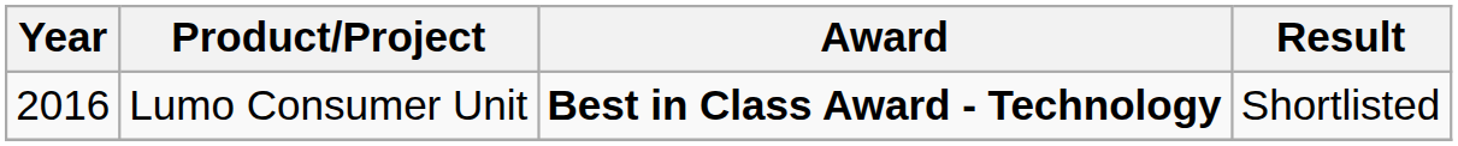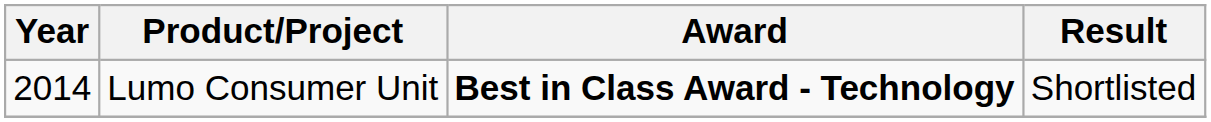Lumo Consumer Unit | Year: 2016 -> 2014
